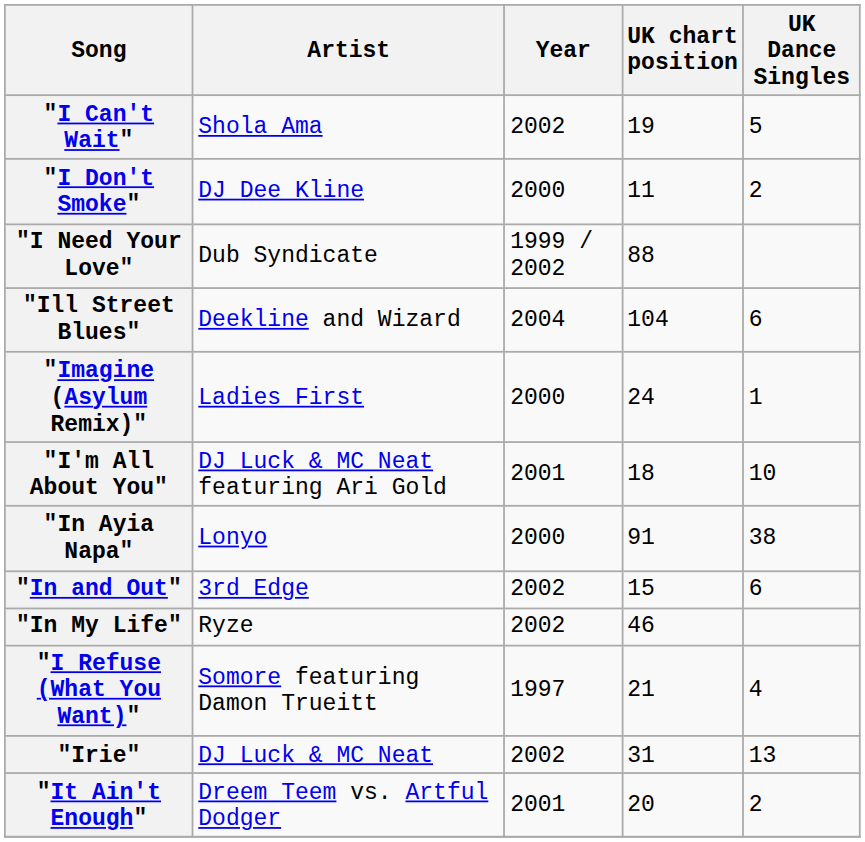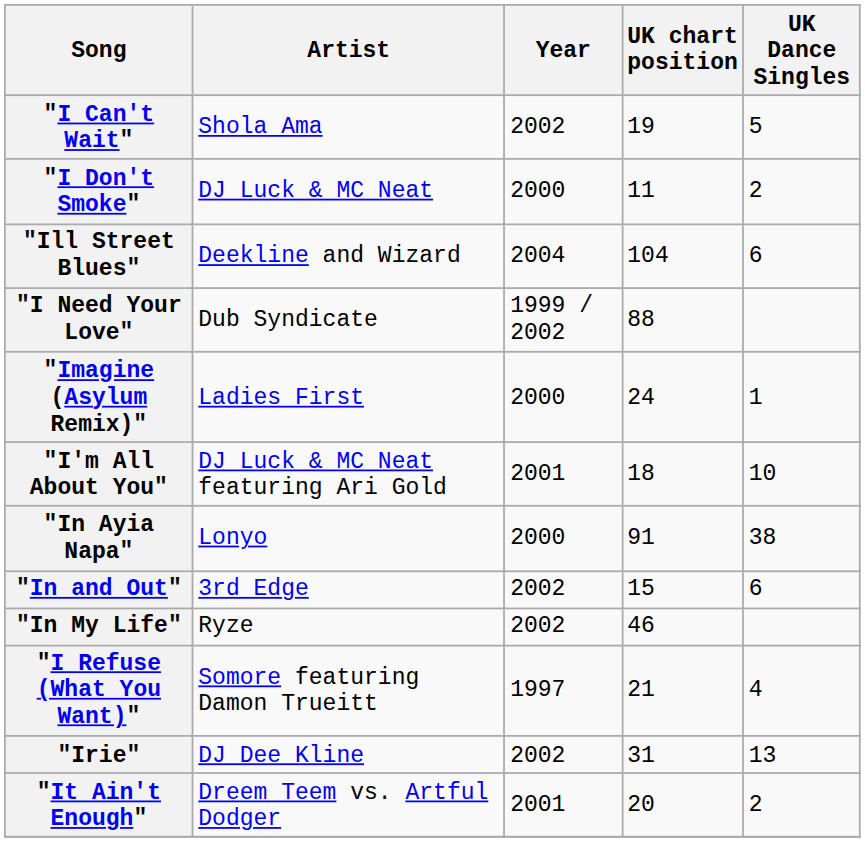"I Don't Smoke" | Artist: DJ Dee Kline -> DJ Luck & MC Neat
rows swapped: "I Need Your Love" <-> "Ill Street Blues"
"Irie" | Artist: DJ Luck & MC Neat -> DJ Dee Kline
